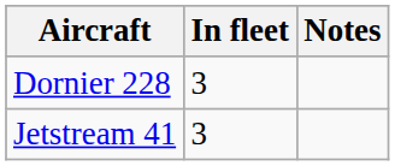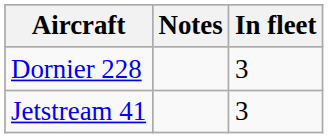columns swapped: In fleet <-> Notes
